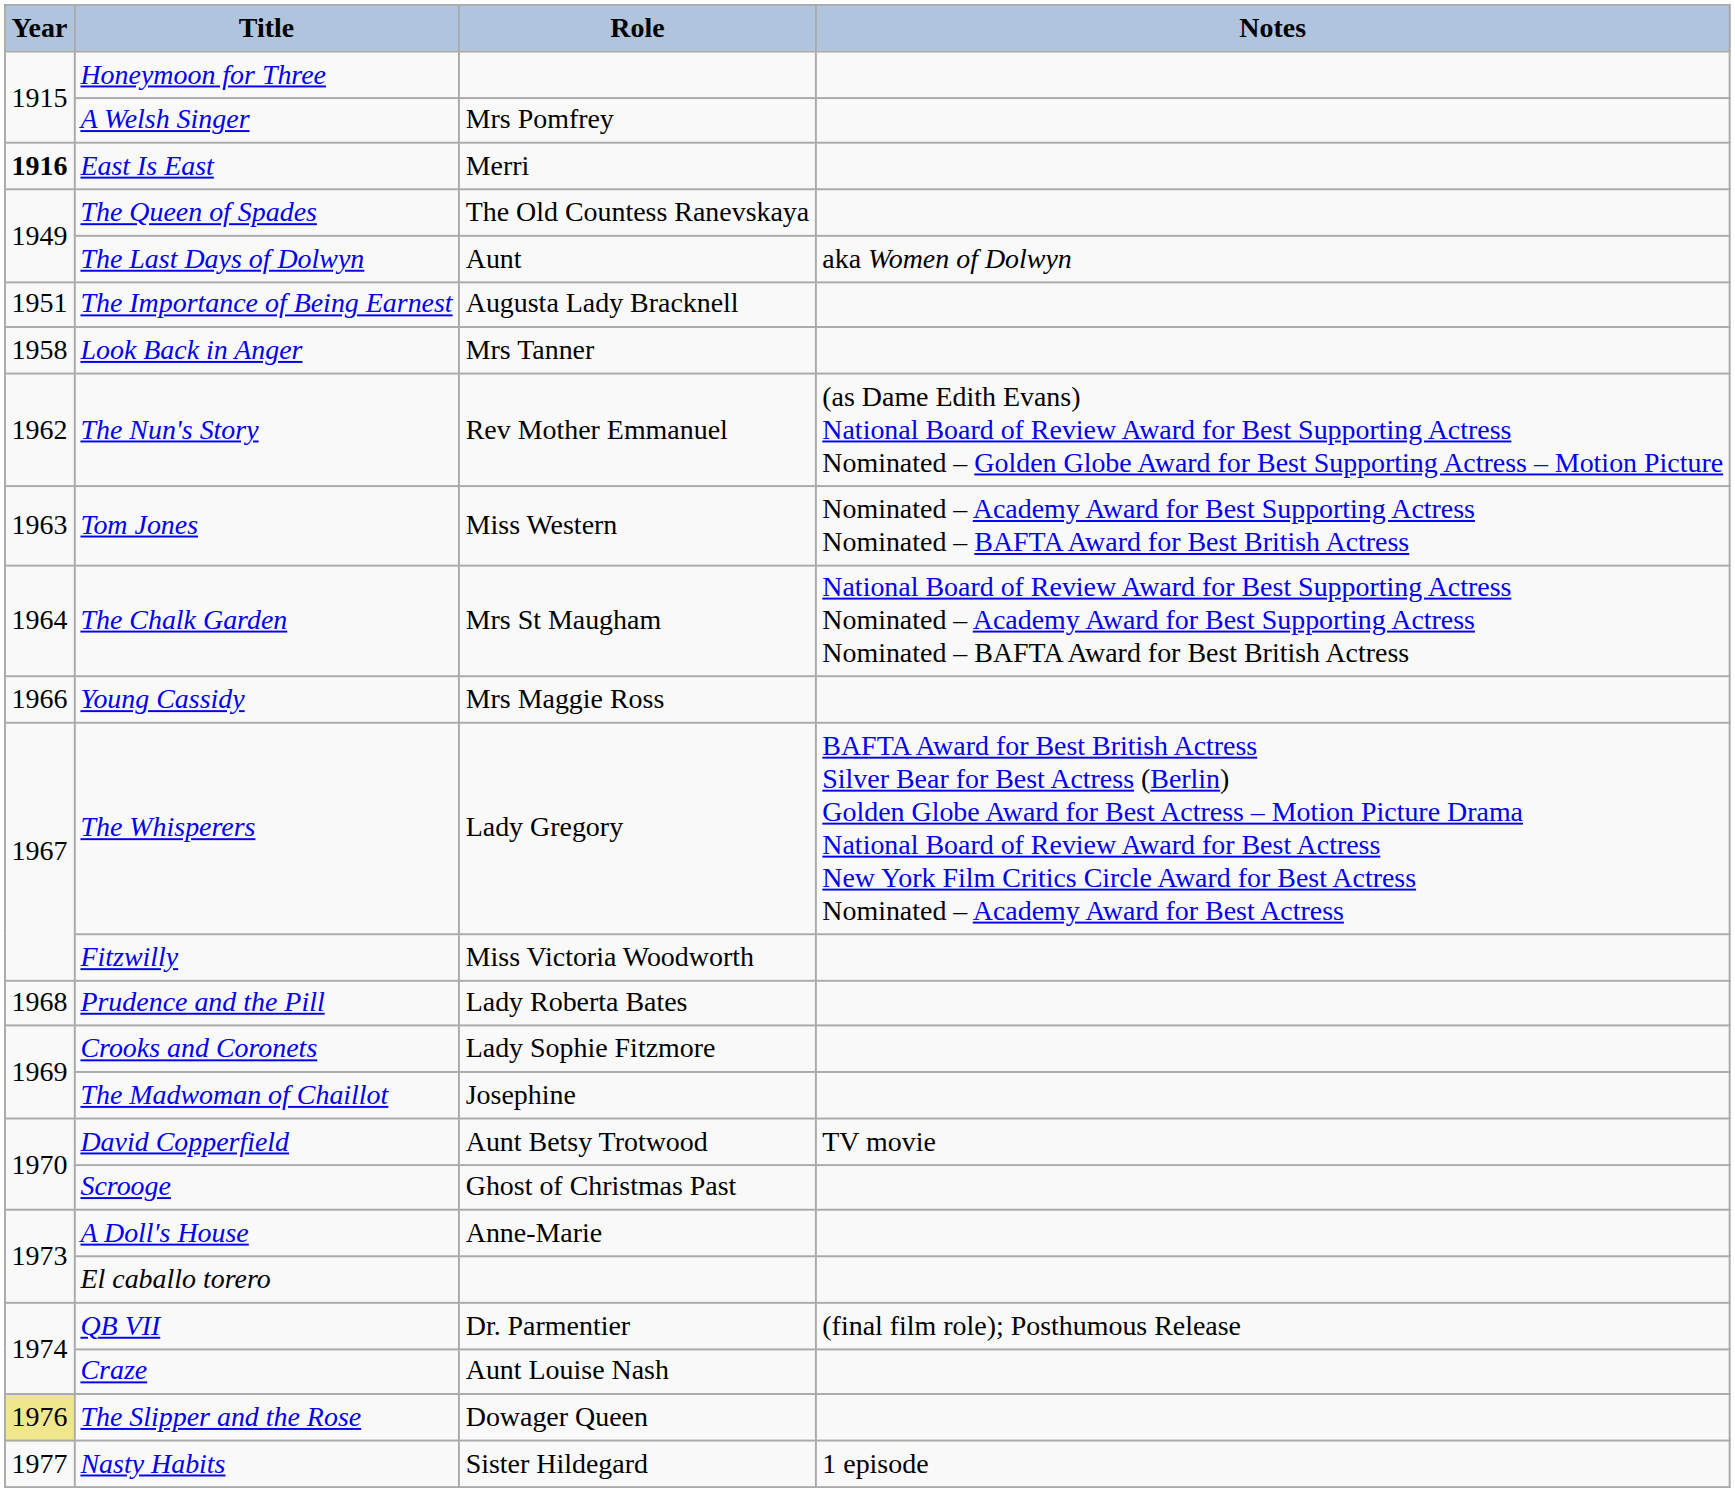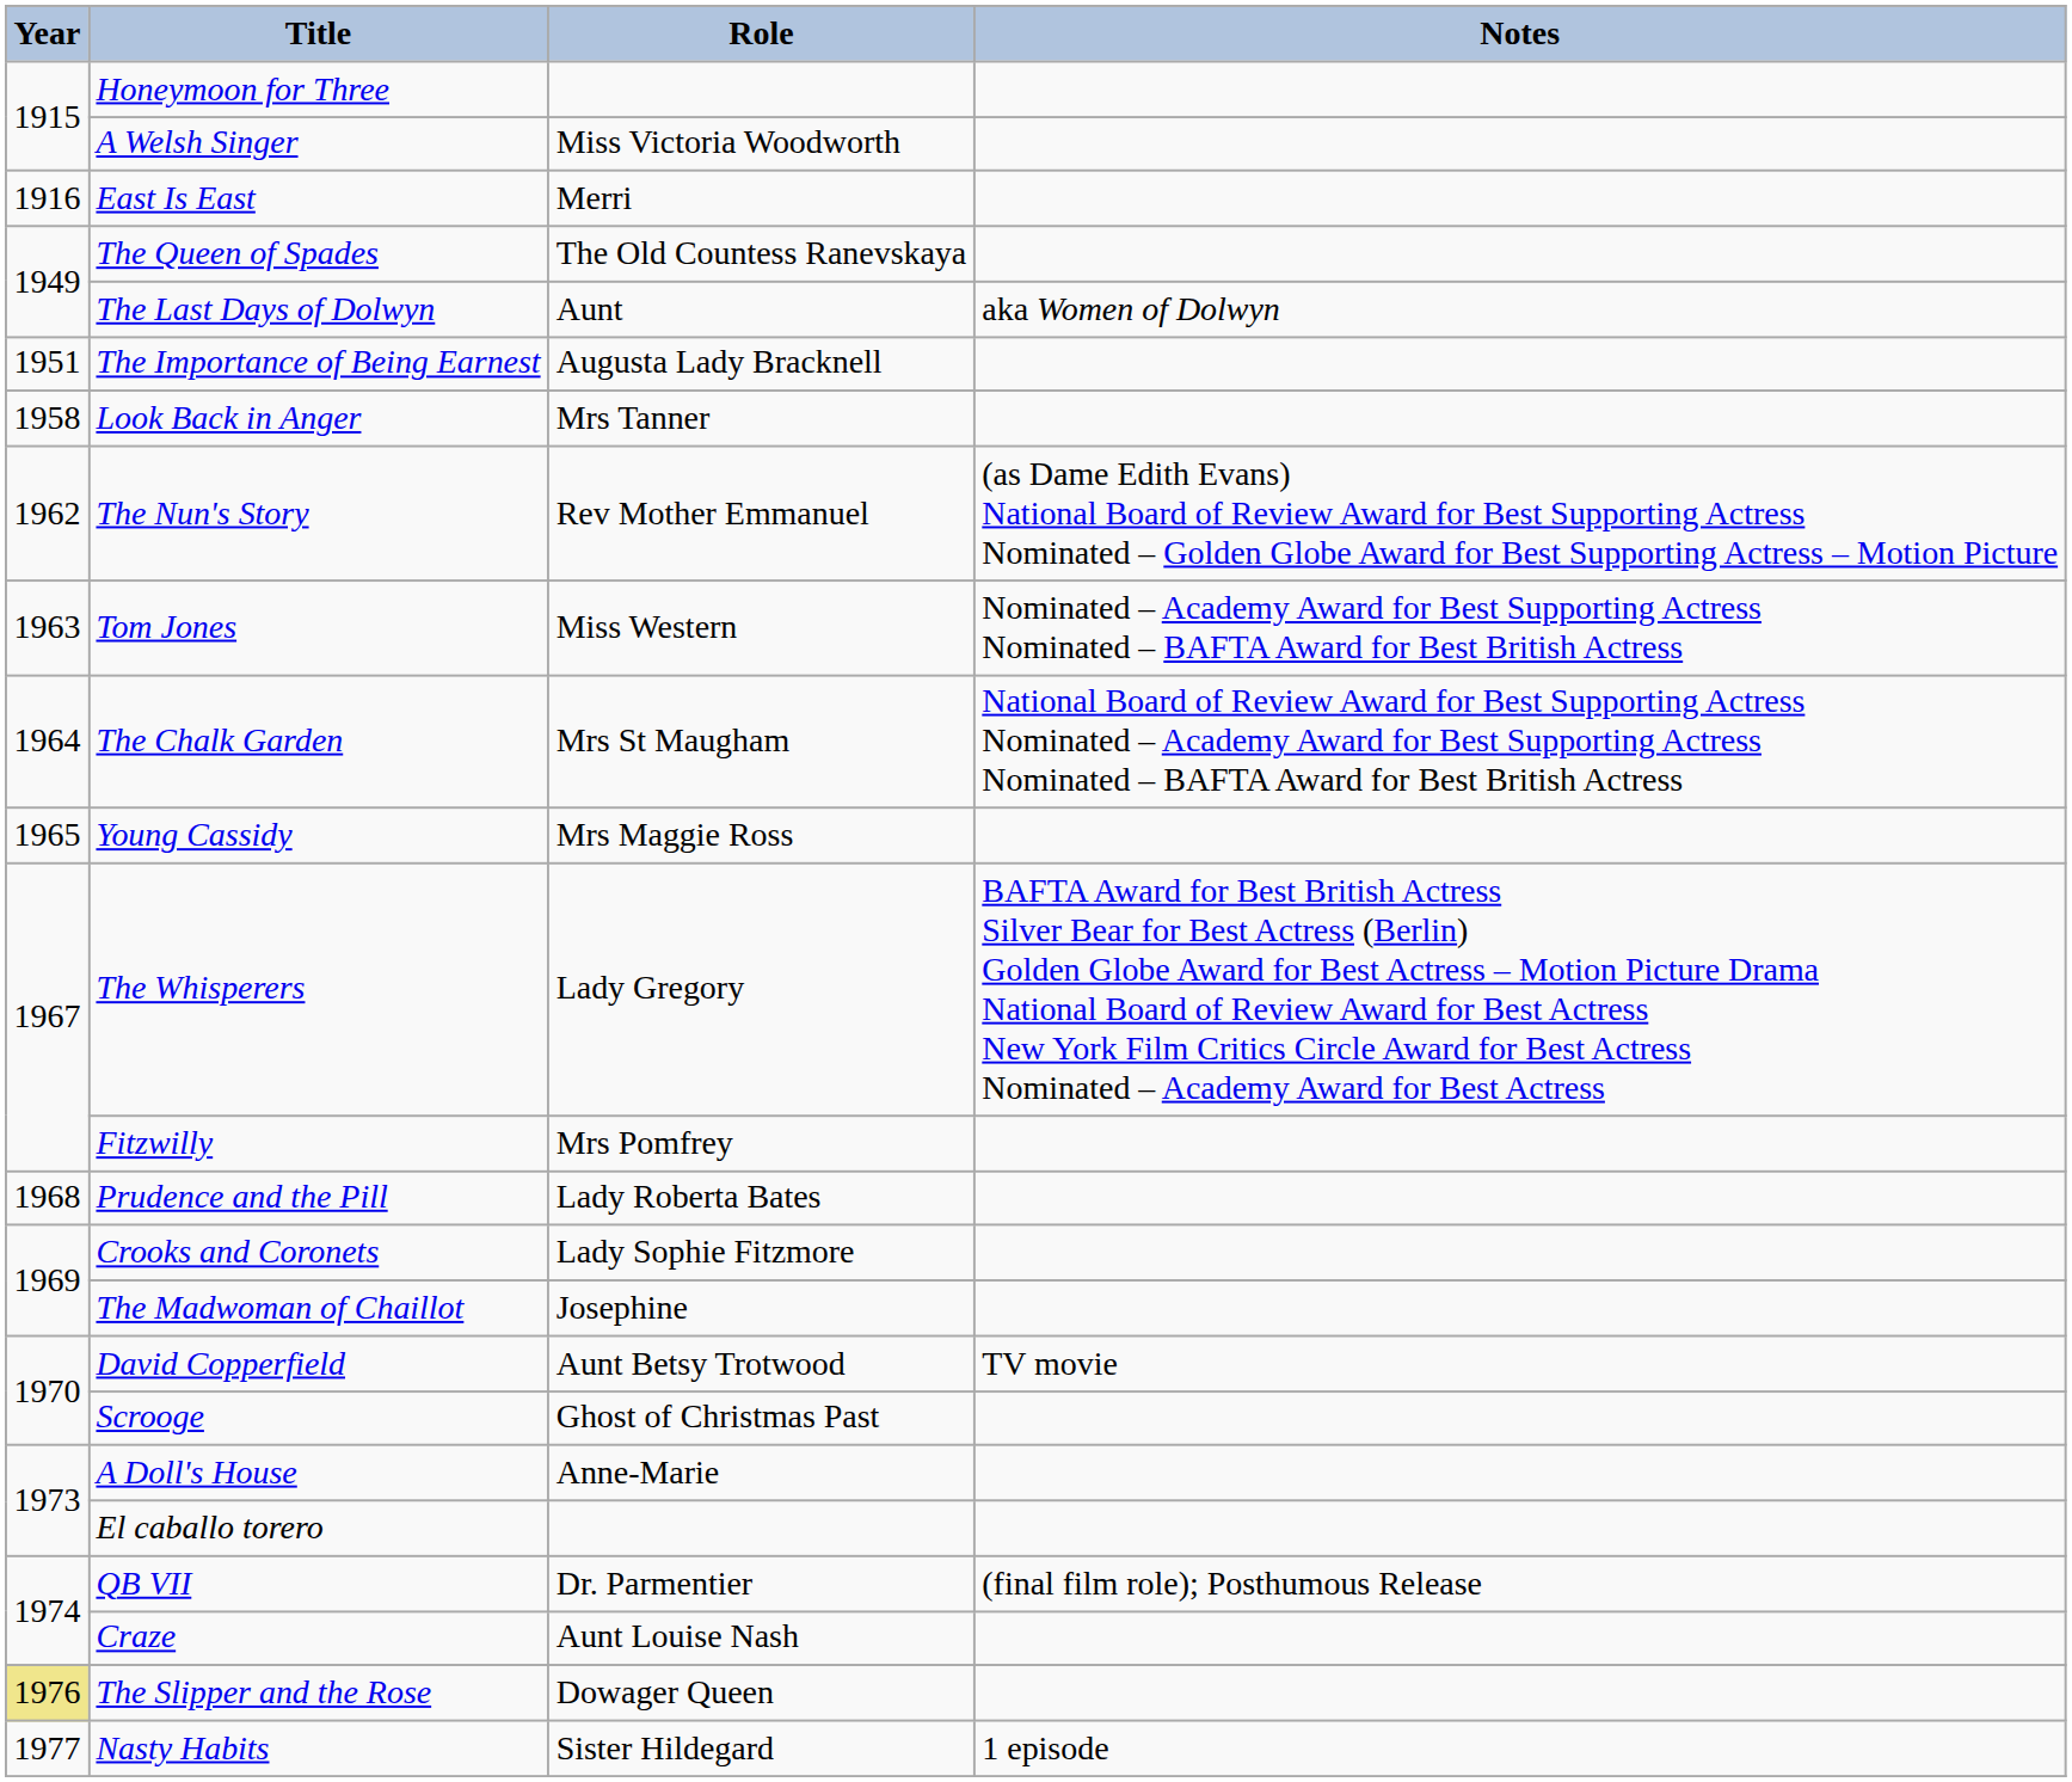A Welsh Singer | Role: Mrs Pomfrey -> Miss Victoria Woodworth
East Is East | Year: bold -> normal
Young Cassidy | Year: 1966 -> 1965
Fitzwilly | Role: Miss Victoria Woodworth -> Mrs Pomfrey
